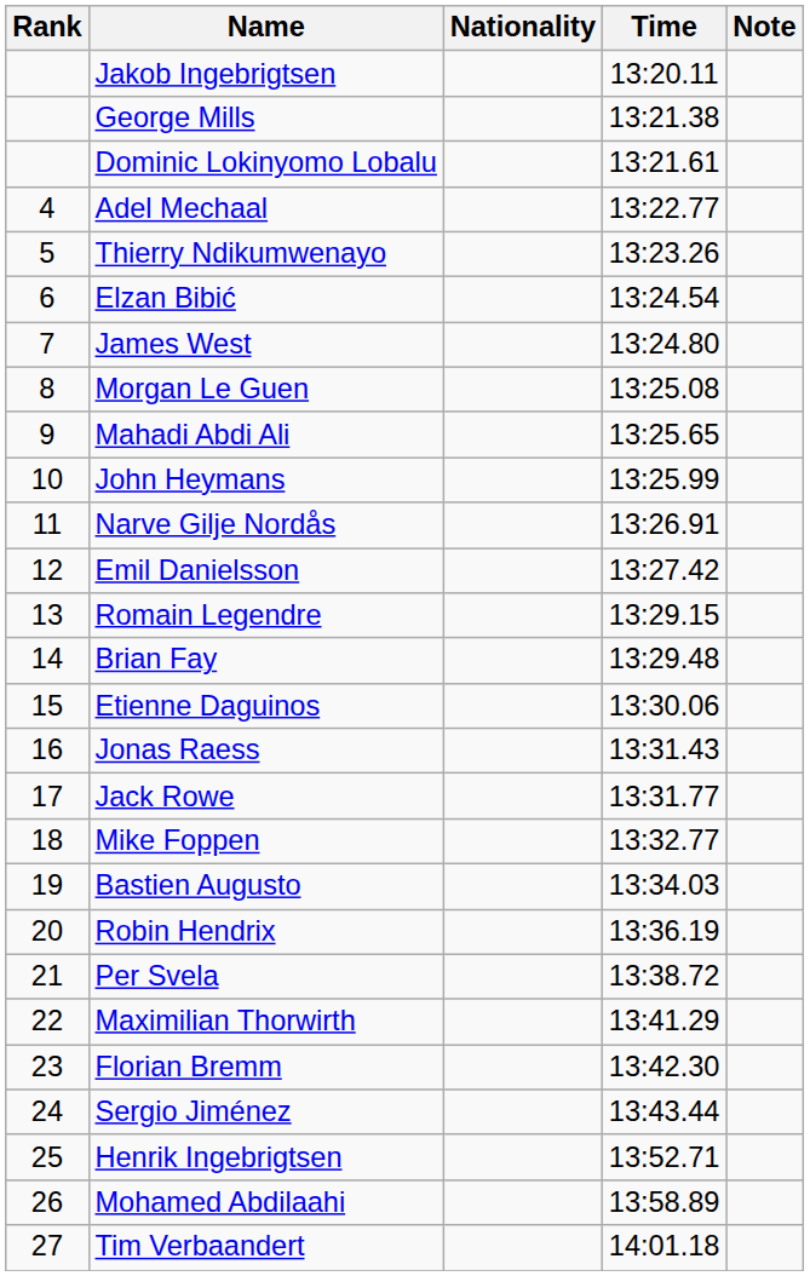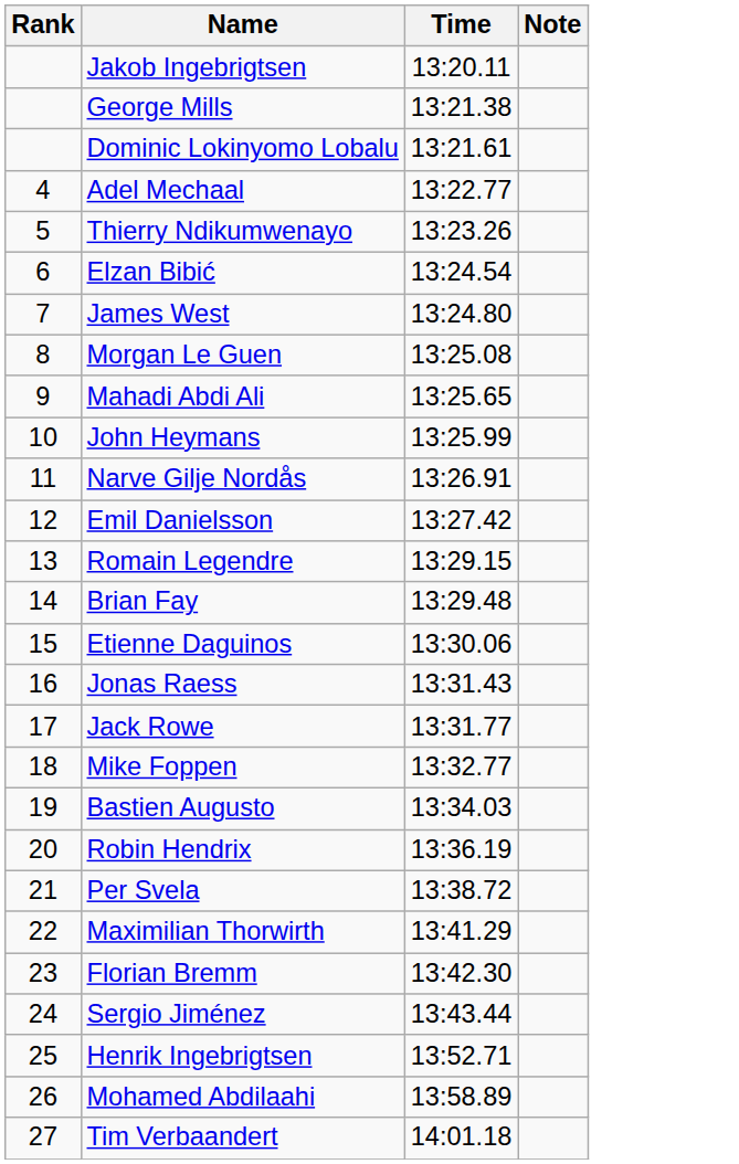- column: Nationality
